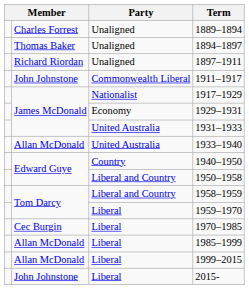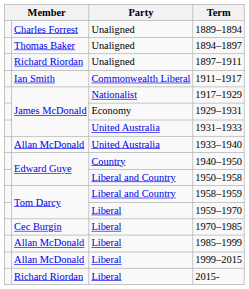1911–1917 | column 2: John Johnstone -> Ian Smith
2015- | column 2: John Johnstone -> Richard Riordan
